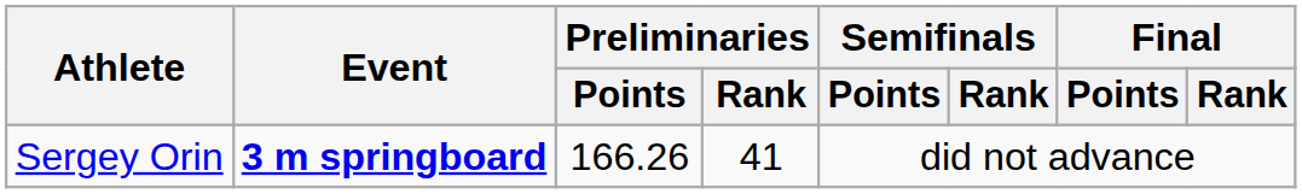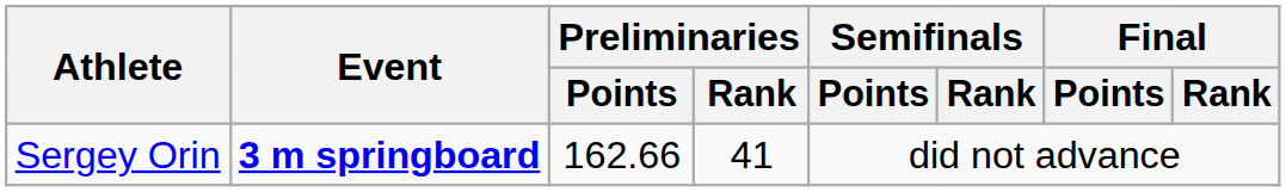Sergey Orin | Preliminaries / Points: 166.26 -> 162.66
